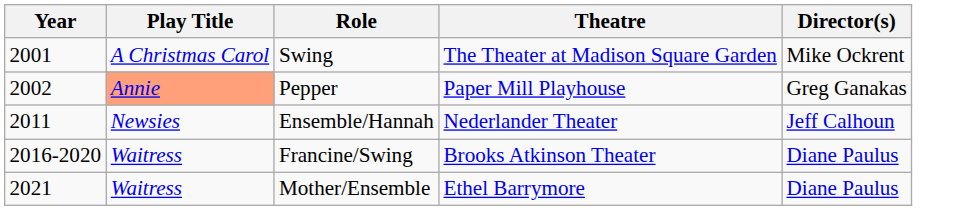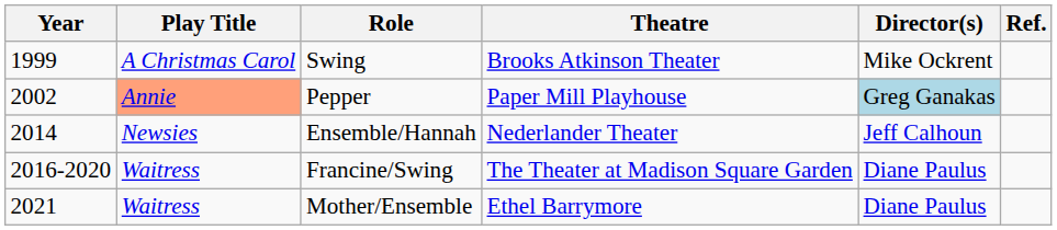+ column: Ref.
Swing | Year: 2001 -> 1999
Swing | Theatre: The Theater at Madison Square Garden -> Brooks Atkinson Theater
Pepper | Director(s): no background -> lightblue background
Ensemble/Hannah | Year: 2011 -> 2014
Francine/Swing | Theatre: Brooks Atkinson Theater -> The Theater at Madison Square Garden
